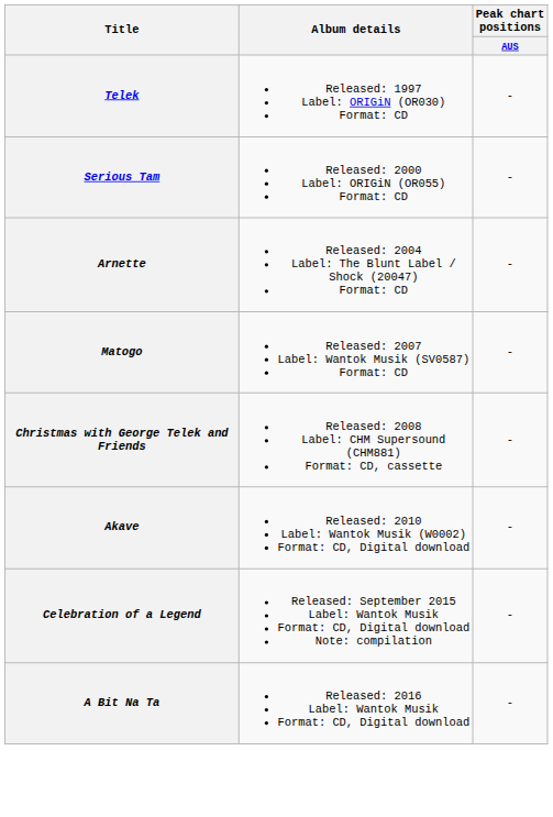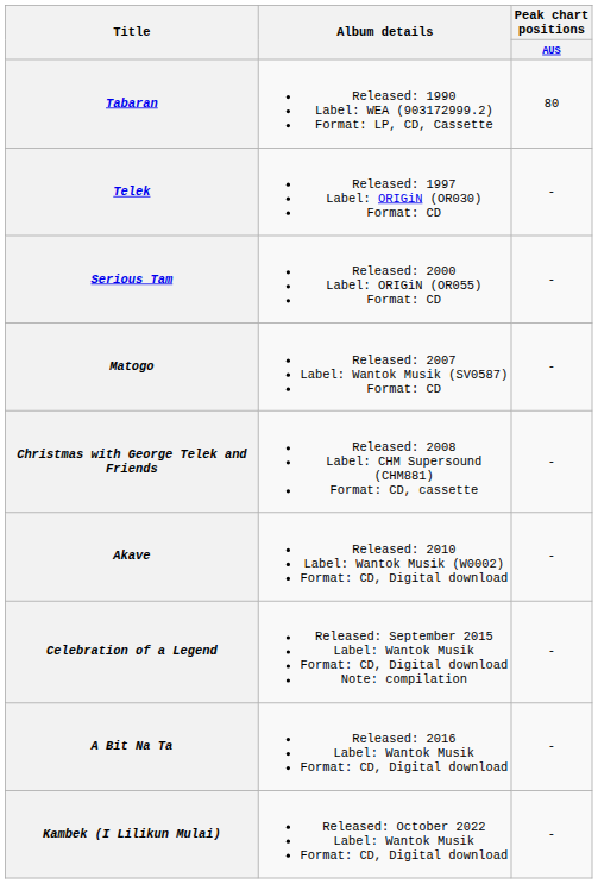+ row: Tabaran | Released: 1990 Label: WEA (903172999.2) Format: LP, CD, Cassette | 80
- row: Arnette | Released: 2004 Label: The Blunt Label / Shock (20047) Format: CD | -
+ row: Kambek (I Lilikun Mulai) | Released: October 2022 Label: Wantok Musik Format: CD, Digital download | -
